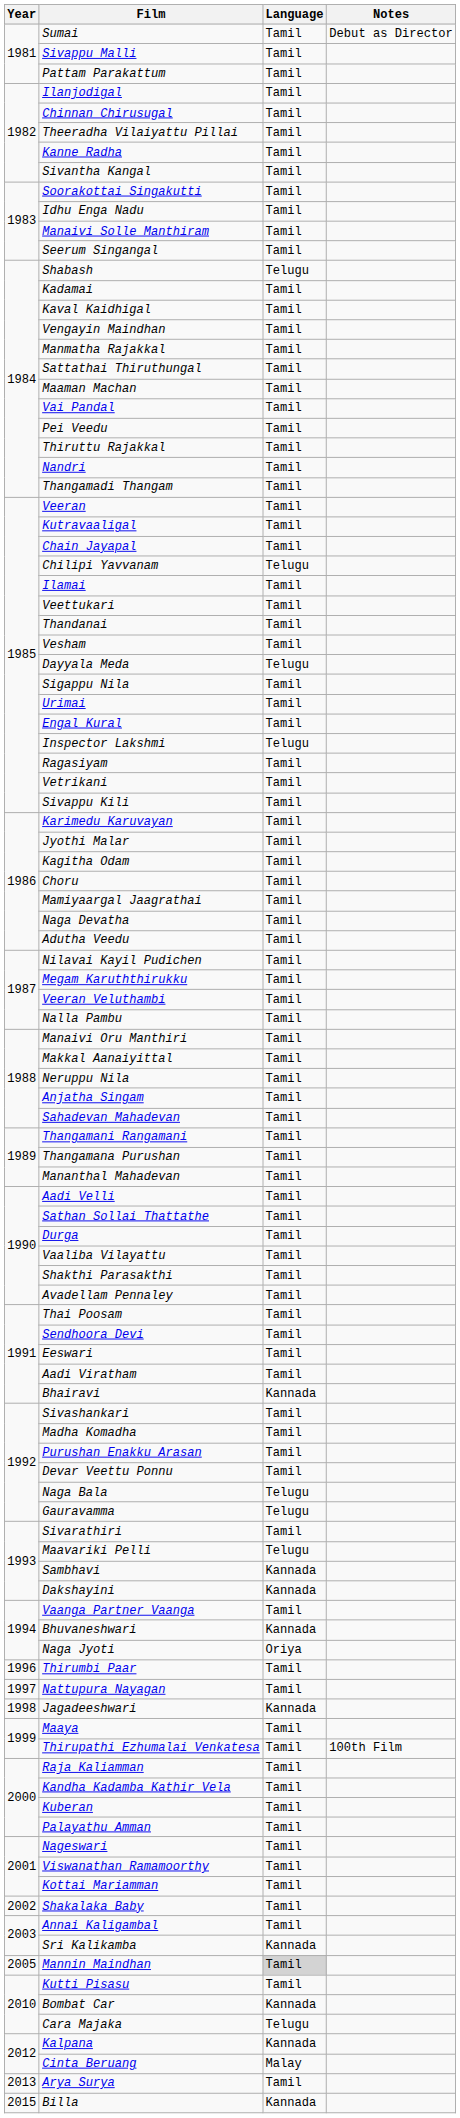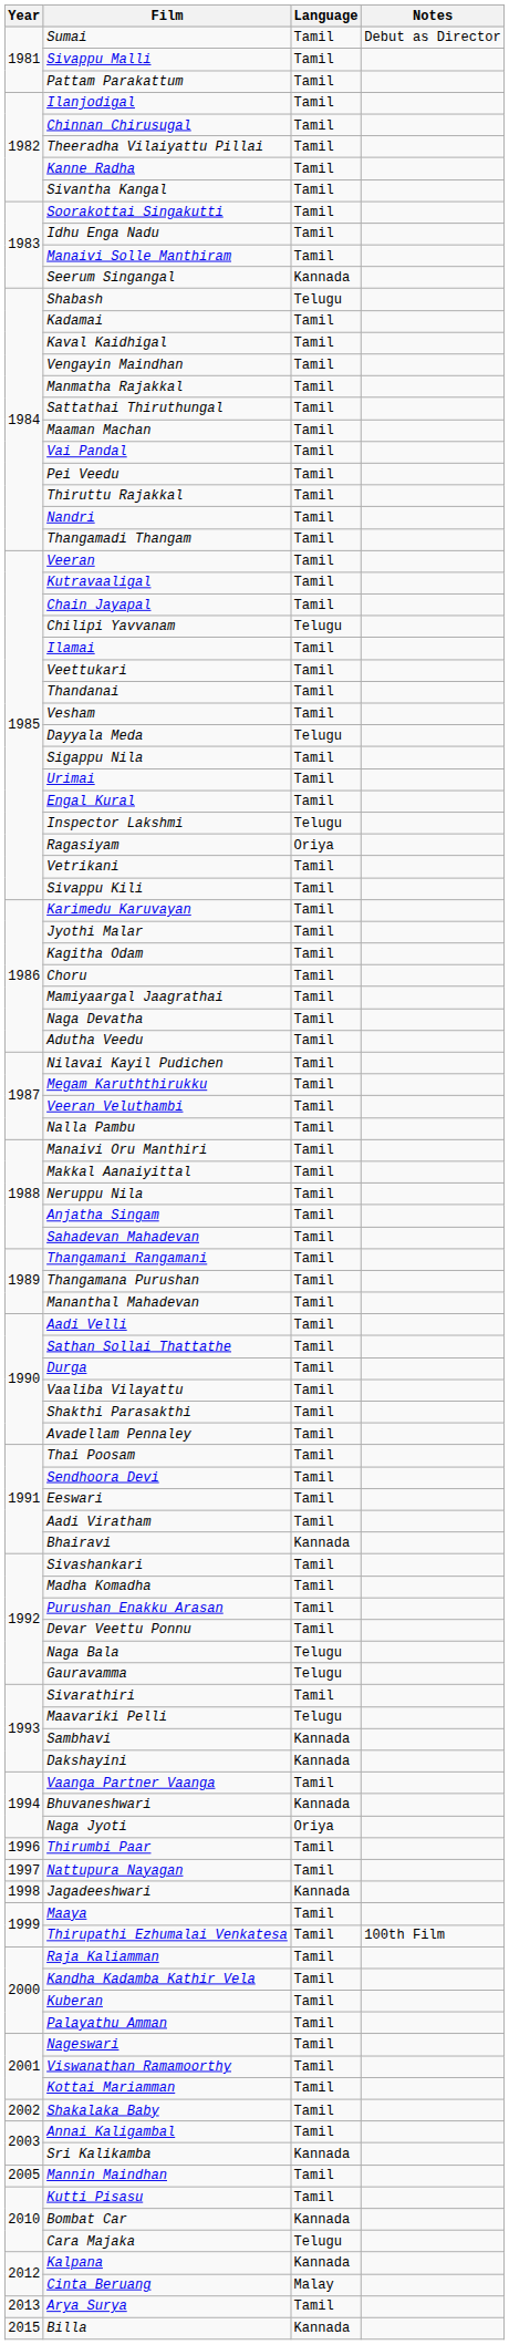Seerum Singangal | Language: Tamil -> Kannada
Ragasiyam | Language: Tamil -> Oriya
Mannin Maindhan | Language: lightgrey background -> no background
